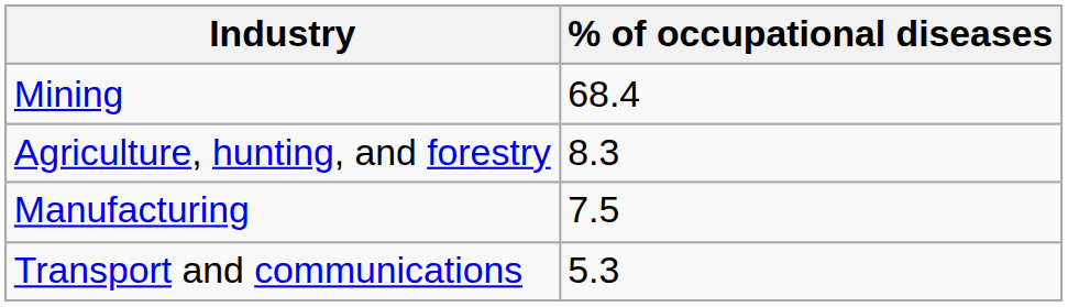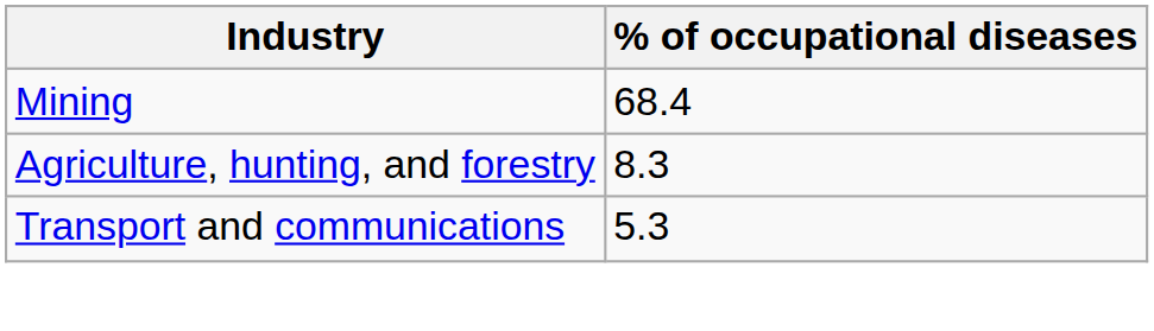- row: Manufacturing | 7.5
